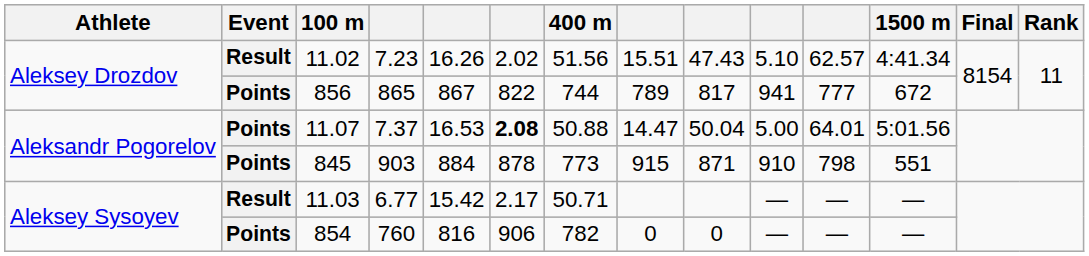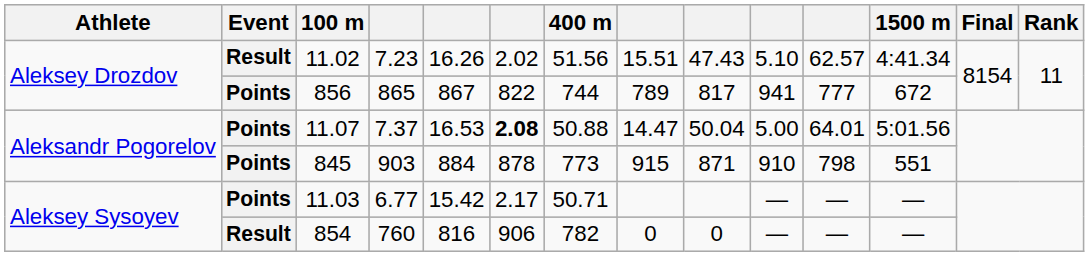11.03 | Event: Result -> Points
854 | Event: Points -> Result
